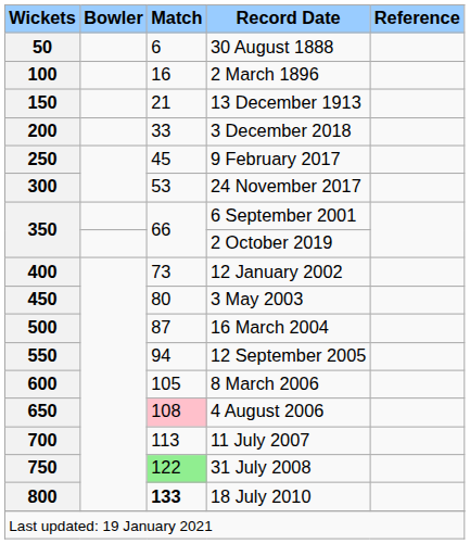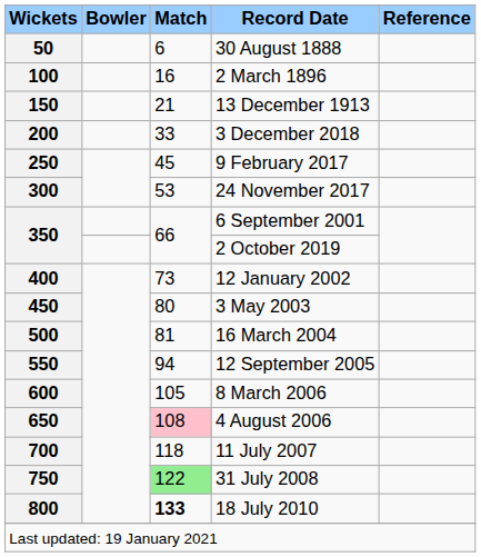500 | Match: 87 -> 81
700 | Match: 113 -> 118
